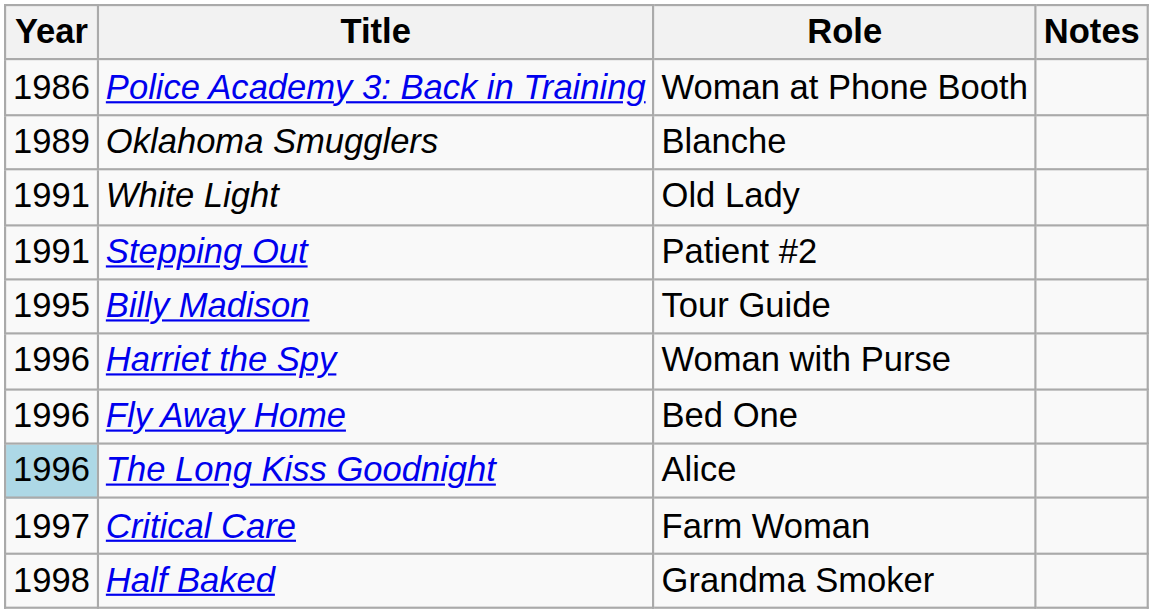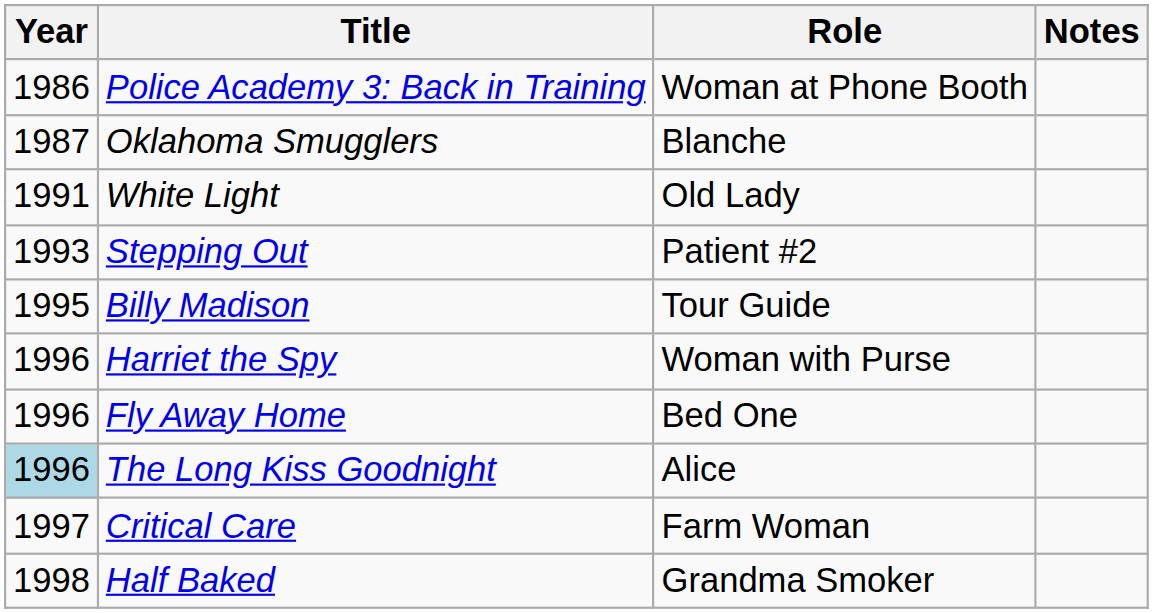Oklahoma Smugglers | Year: 1989 -> 1987
Stepping Out | Year: 1991 -> 1993
